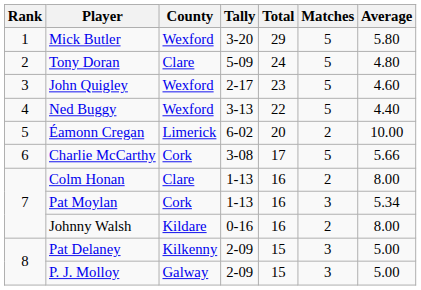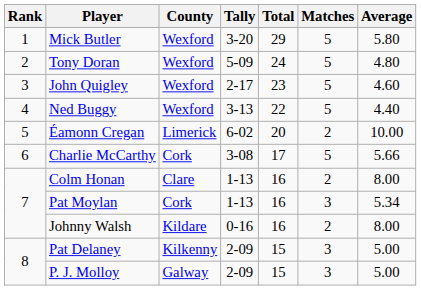Tony Doran | County: Clare -> Wexford
